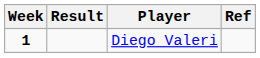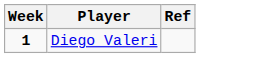- column: Result
